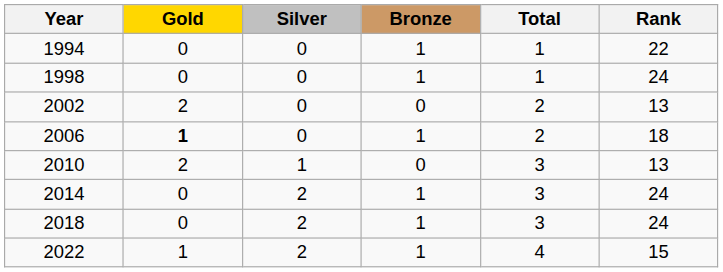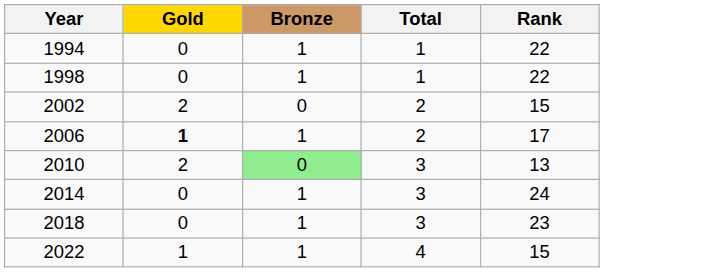- column: Silver | 0 | 0 | 0 | 0 | 1 | 2 | 2 | 2
1998 | Rank: 24 -> 22
2002 | Rank: 13 -> 15
2006 | Rank: 18 -> 17
2010 | Bronze: no background -> lightgreen background
2018 | Rank: 24 -> 23
